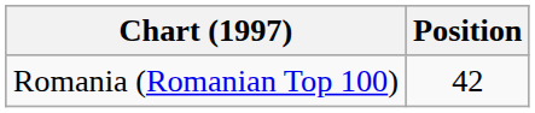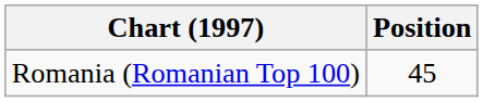Romania (Romanian Top 100) | Position: 42 -> 45
